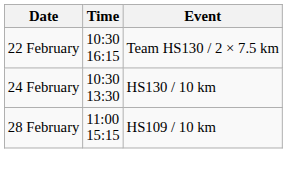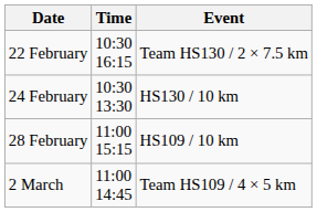+ row: 2 March | 11:00 14:45 | Team HS109 / 4 × 5 km
